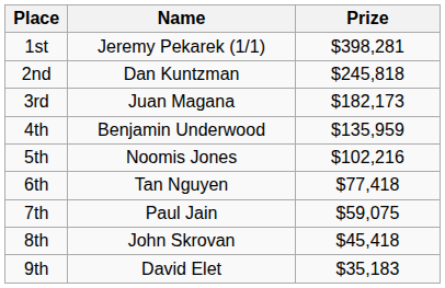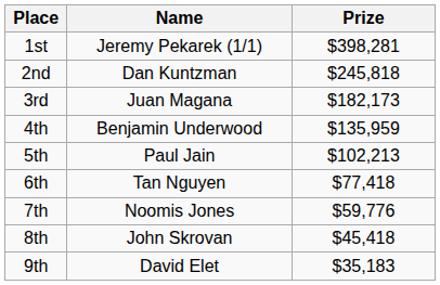5th | Name: Noomis Jones -> Paul Jain
5th | Prize: $102,216 -> $102,213
7th | Name: Paul Jain -> Noomis Jones
7th | Prize: $59,075 -> $59,776
